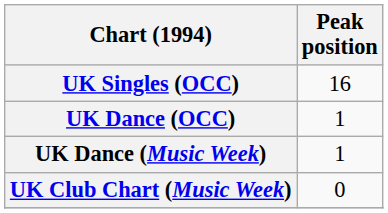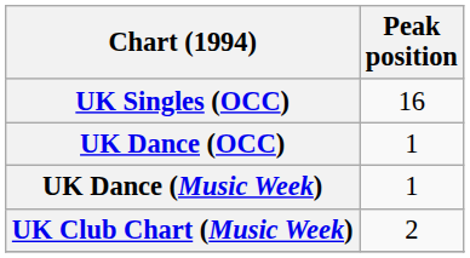UK Club Chart (Music Week) | Peak position: 0 -> 2
